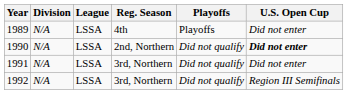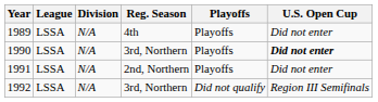columns swapped: Division <-> League
1990 | Reg. Season: 2nd, Northern -> 3rd, Northern
1990 | Playoffs: Did not qualify -> Playoffs
1991 | Reg. Season: 3rd, Northern -> 2nd, Northern
1991 | Playoffs: Did not qualify -> Playoffs
